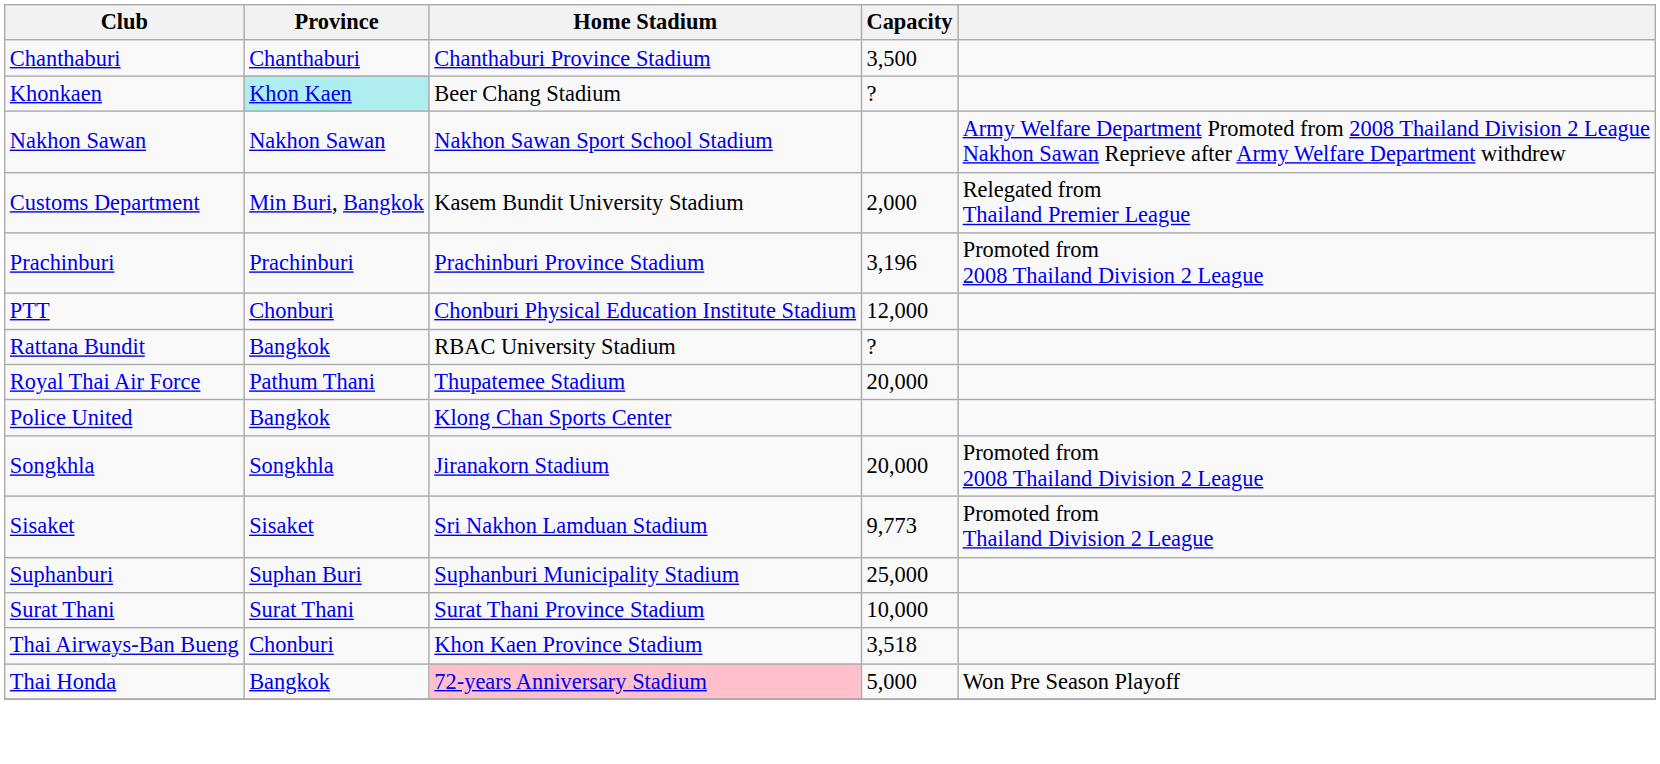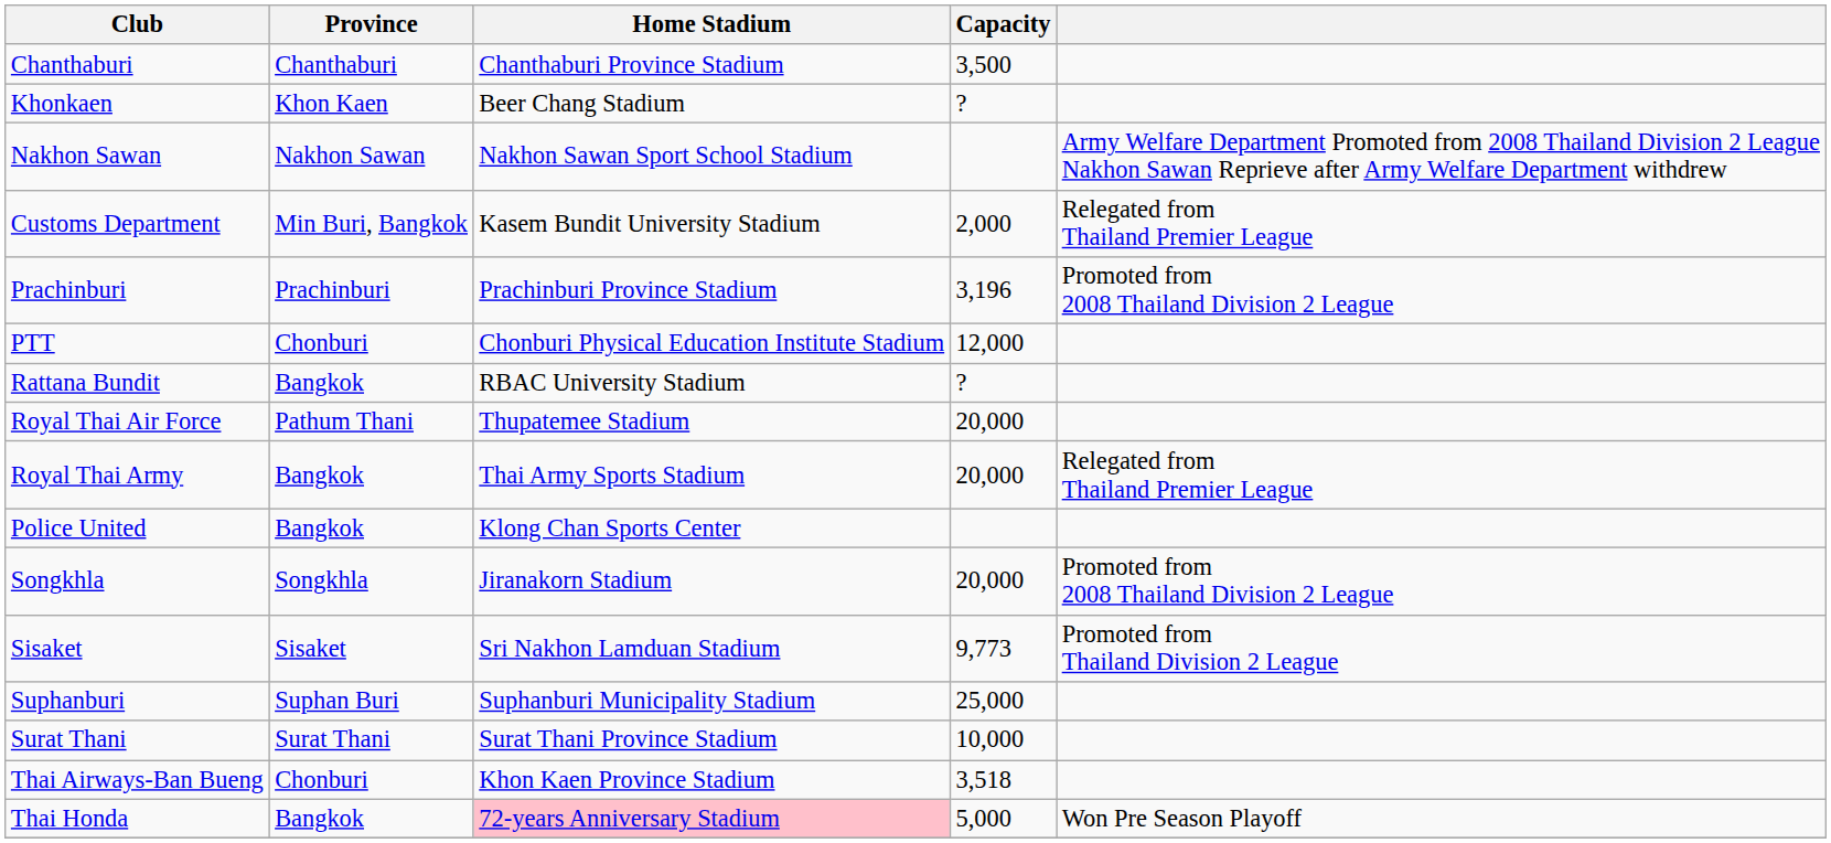Khonkaen | Province: paleturquoise background -> no background
+ row: Royal Thai Army | Bangkok | Thai Army Sports Stadium | 20,000 | Relegated from Thailand Premier League
